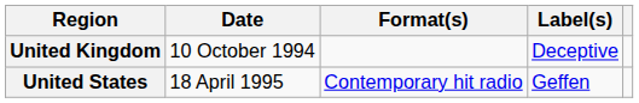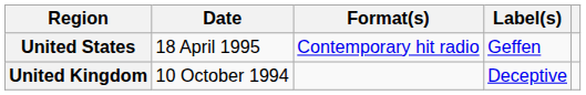rows swapped: United Kingdom <-> United States
